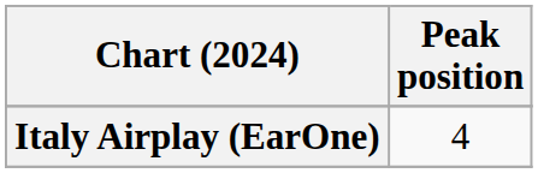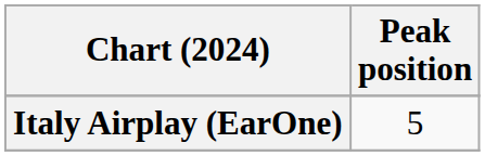Italy Airplay (EarOne) | Peak position: 4 -> 5
